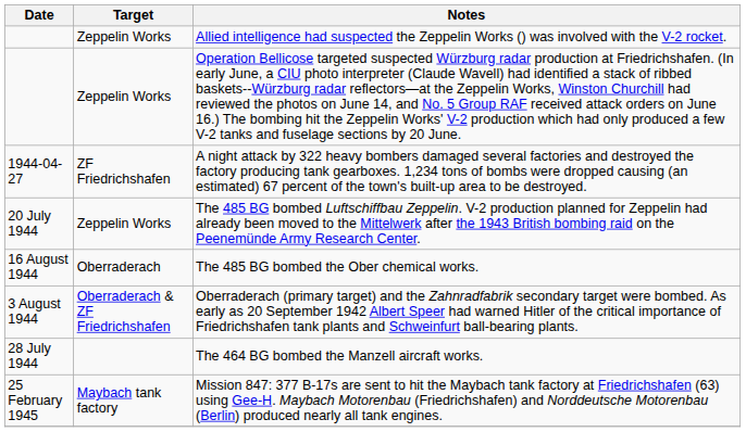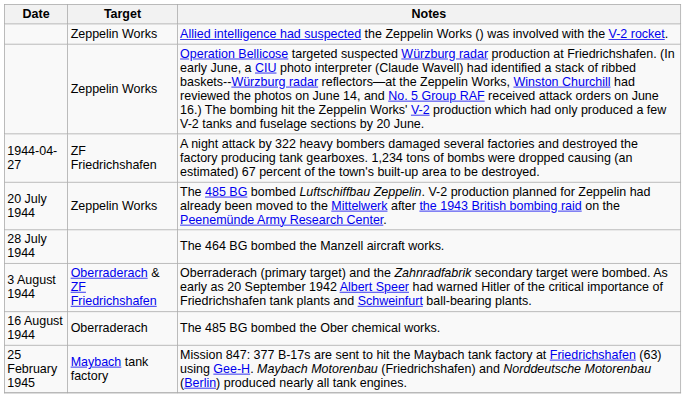rows swapped: The 464 BG bombed the Manzell aircraft works. <-> The 485 BG bombed the Ober chemical works.
